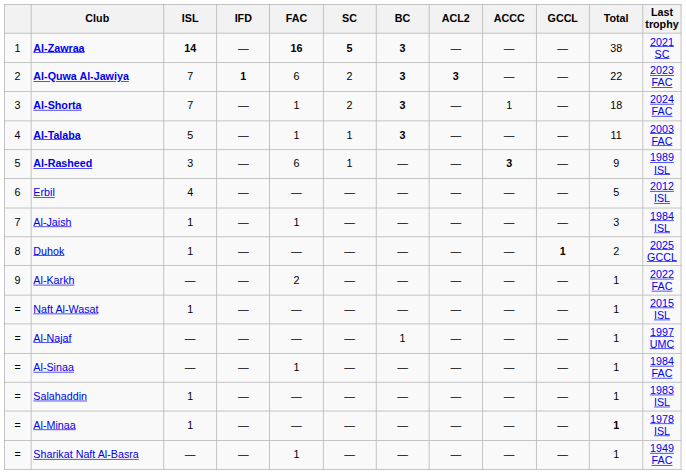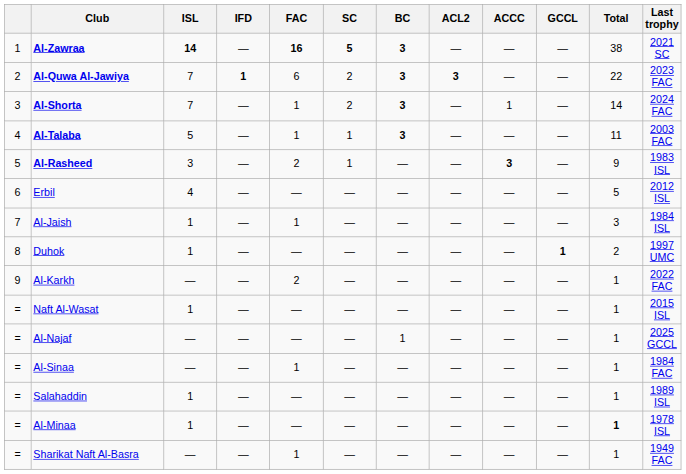Al-Shorta | Total: 18 -> 14
Al-Rasheed | FAC: 6 -> 2
Al-Rasheed | Last trophy: 1989 ISL -> 1983 ISL
Duhok | Last trophy: 2025 GCCL -> 1997 UMC
Al-Najaf | Last trophy: 1997 UMC -> 2025 GCCL
Salahaddin | Last trophy: 1983 ISL -> 1989 ISL
